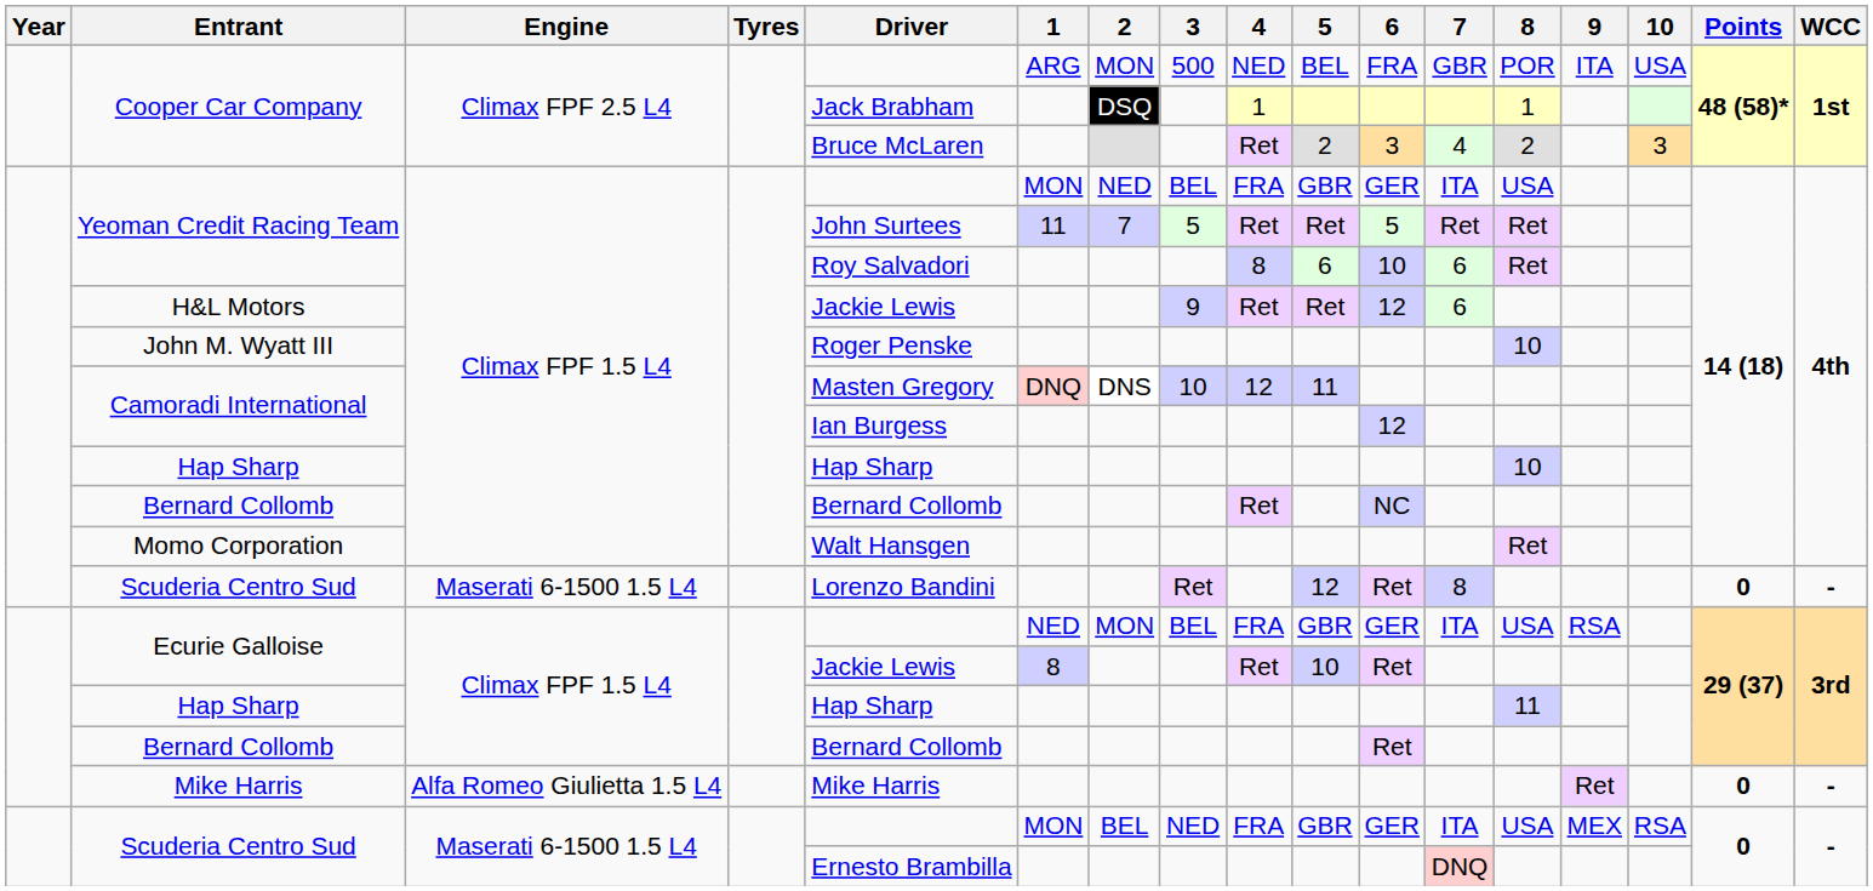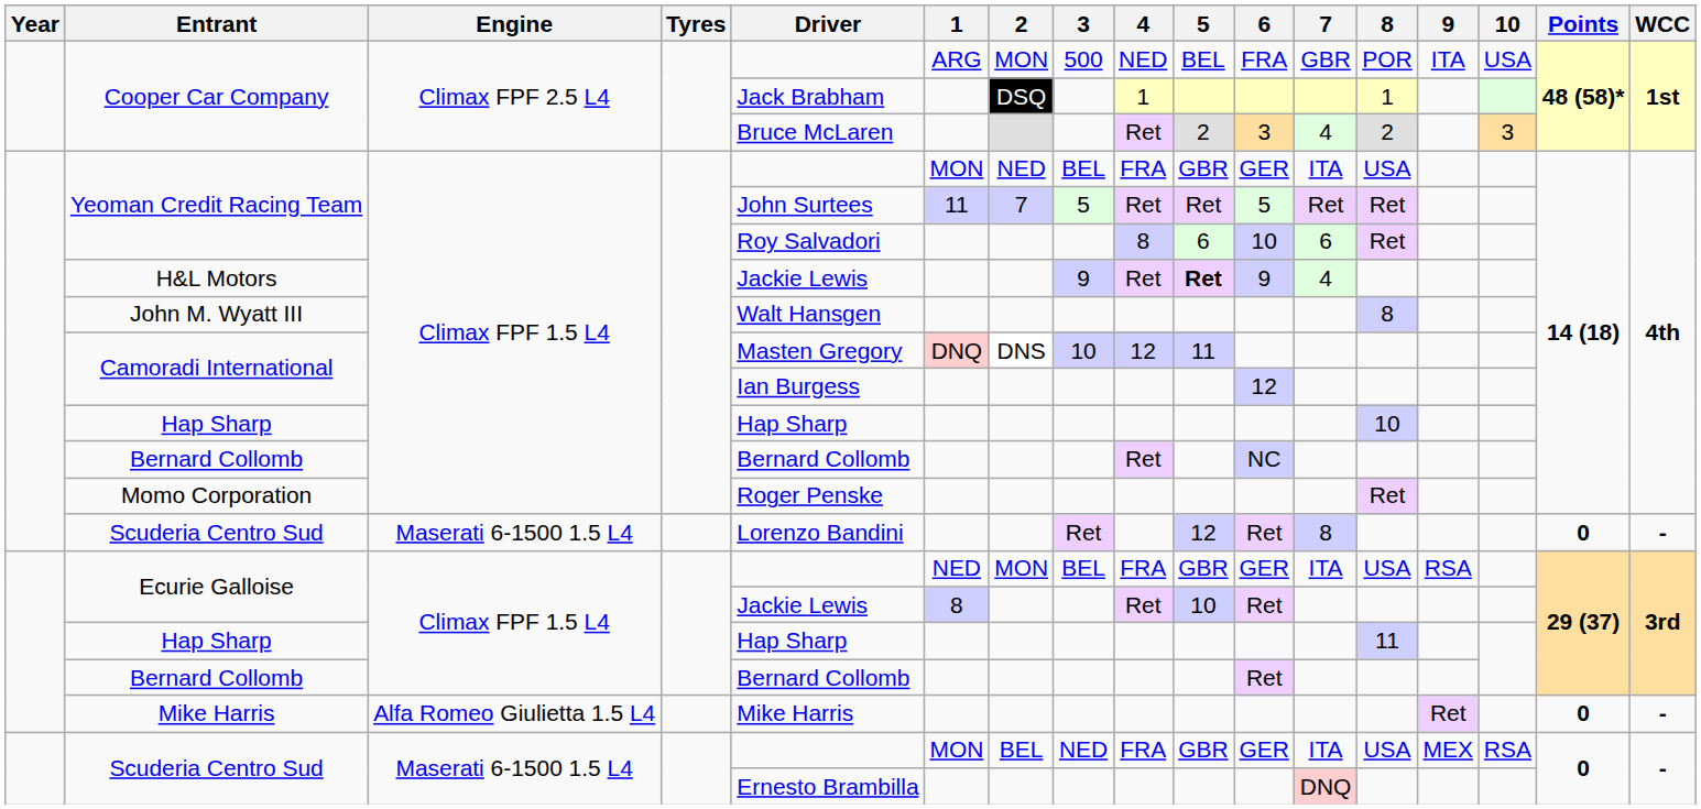H&L Motors | 5: normal -> bold
H&L Motors | 6: 12 -> 9
H&L Motors | 7: 6 -> 4
John M. Wyatt III | Driver: Roger Penske -> Walt Hansgen
John M. Wyatt III | 8: 10 -> 8
Momo Corporation | Driver: Walt Hansgen -> Roger Penske
